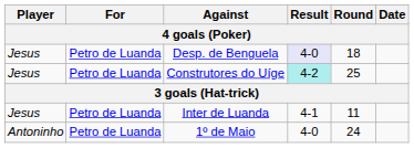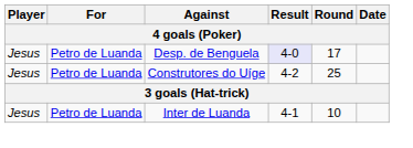Desp. de Benguela | Round: 18 -> 17
Construtores do Uíge | Result: paleturquoise background -> no background
Inter de Luanda | Round: 11 -> 10
- row: Antoninho | Petro de Luanda | 1º de Maio | 4-0 | 24
